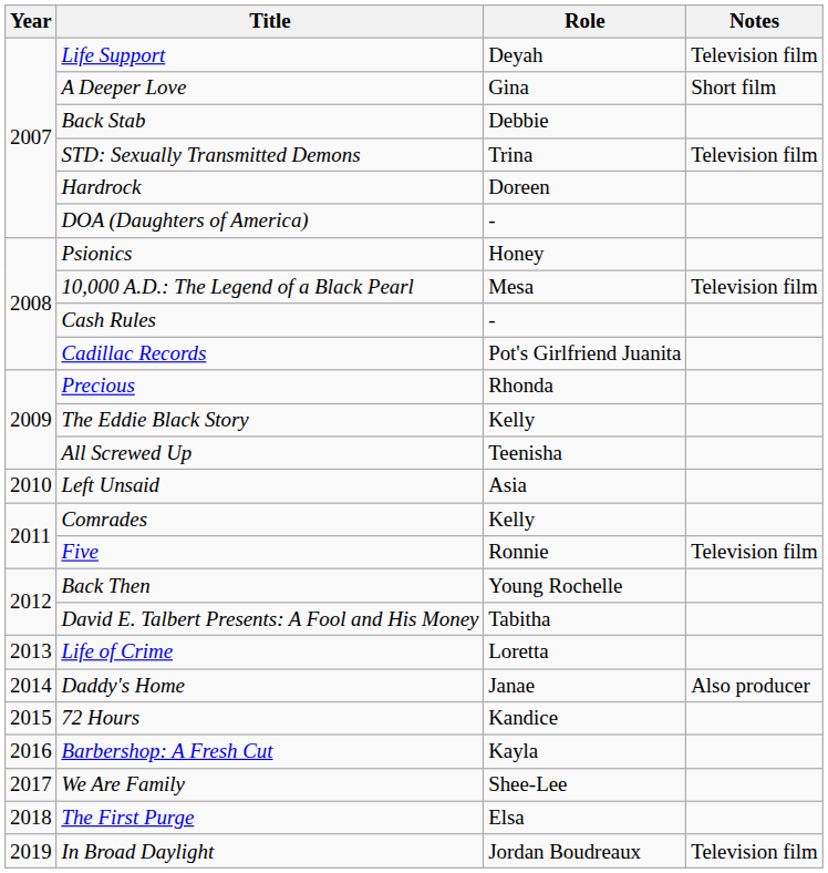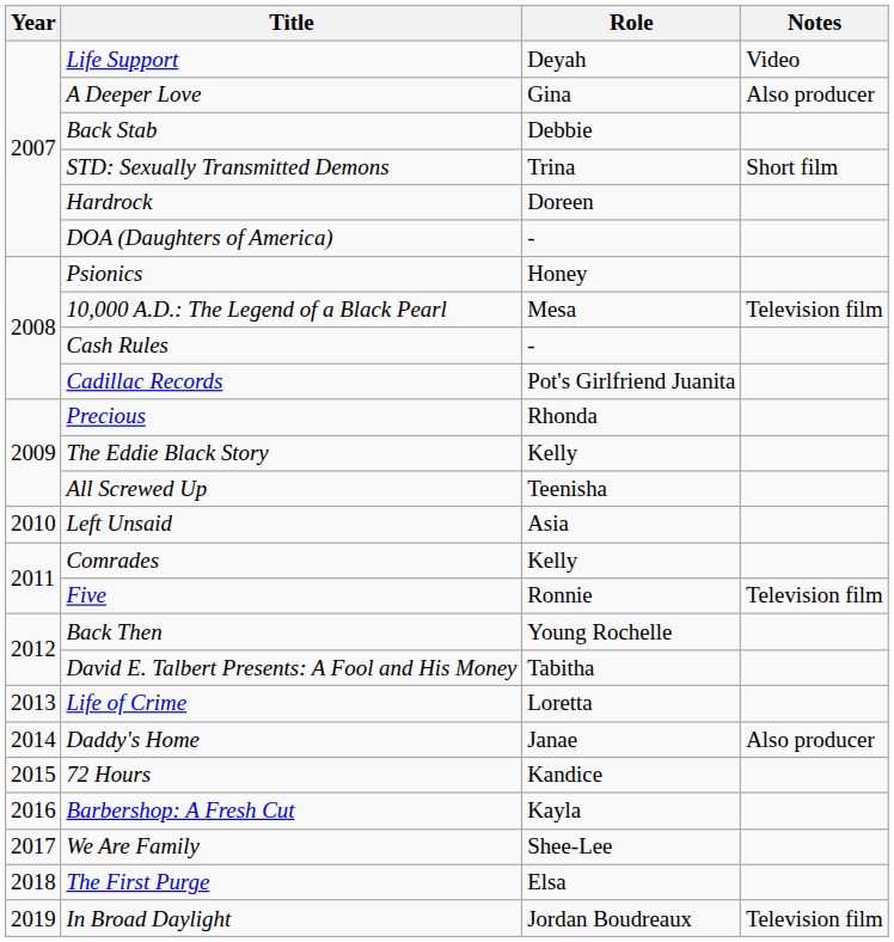Life Support | Notes: Television film -> Video
A Deeper Love | Notes: Short film -> Also producer
STD: Sexually Transmitted Demons | Notes: Television film -> Short film
